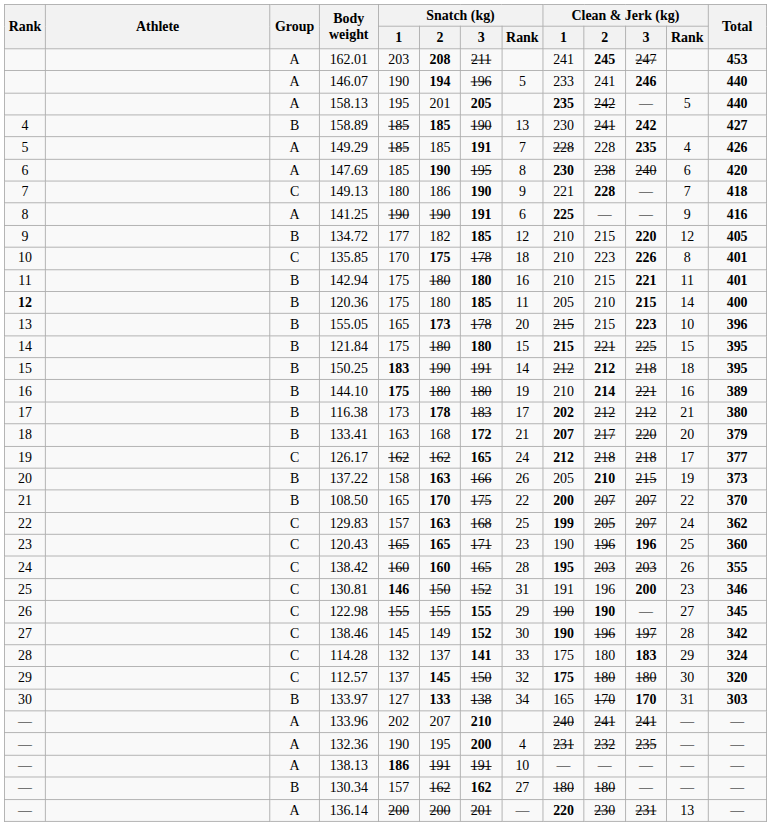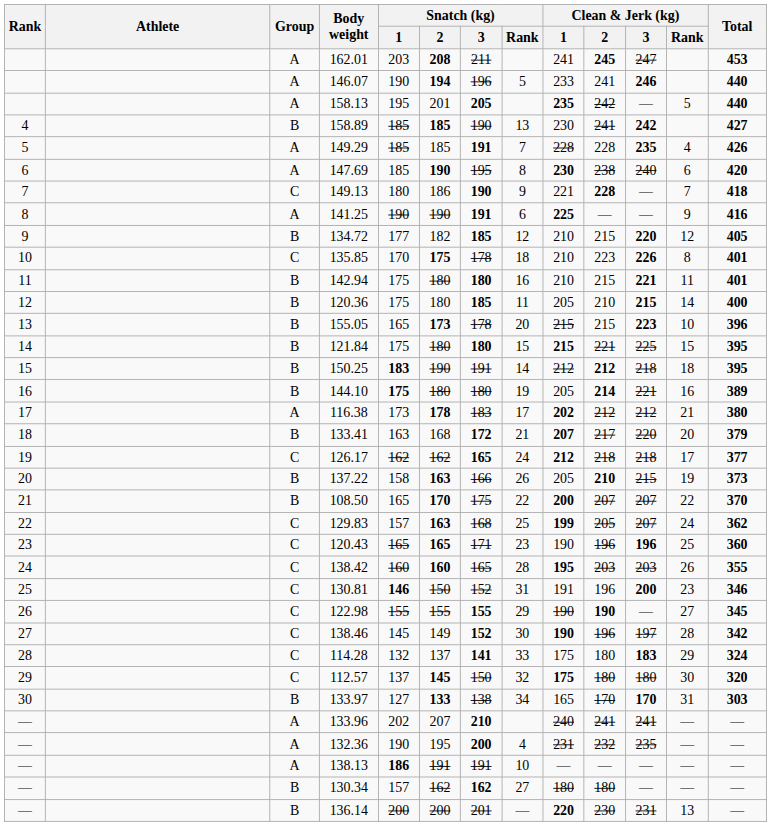120.36 | Rank: bold -> normal
144.10 | Clean & Jerk (kg) / 1: 210 -> 205
116.38 | Group: B -> A
136.14 | Group: A -> B
